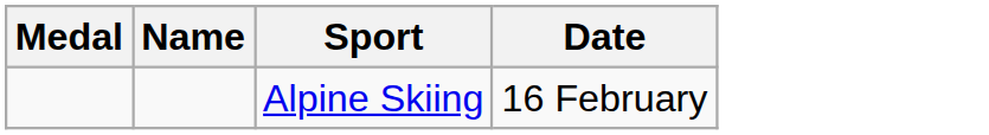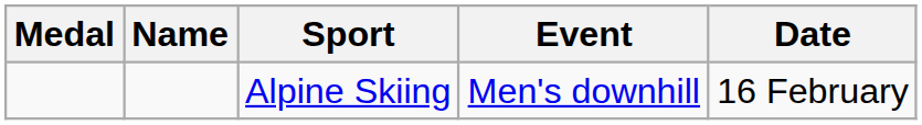+ column: Event | Men's downhill
